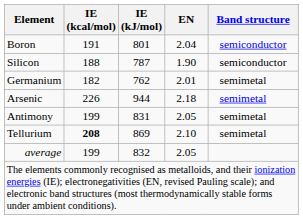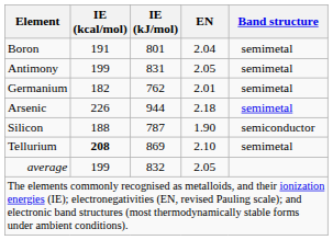Boron | Band structure: semiconductor -> semimetal
rows swapped: Silicon <-> Antimony
